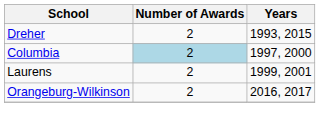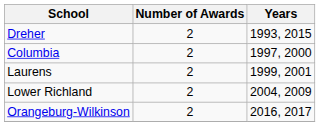Columbia | Number of Awards: lightblue background -> no background
+ row: Lower Richland | 2 | 2004, 2009
